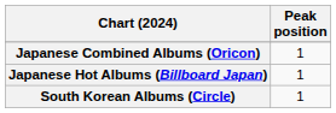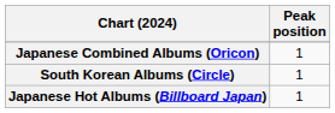rows swapped: Japanese Hot Albums (Billboard Japan) <-> South Korean Albums (Circle)
